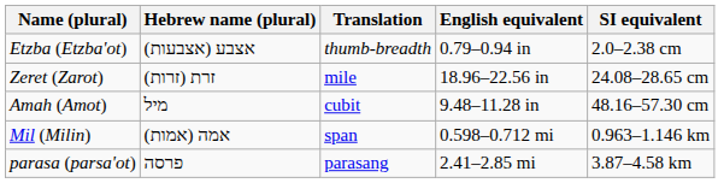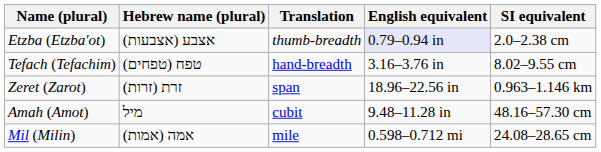Etzba (Etzba'ot) | English equivalent: no background -> lavender background
+ row: Tefach (Tefachim) | (טפח (טפחים | hand-breadth | 3.16–3.76 in | 8.02–9.55 cm
Zeret (Zarot) | Translation: mile -> span
Zeret (Zarot) | SI equivalent: 24.08–28.65 cm -> 0.963–1.146 km
Mil (Milin) | Translation: span -> mile
Mil (Milin) | SI equivalent: 0.963–1.146 km -> 24.08–28.65 cm
- row: parasa (parsa'ot) | פרסה | parasang | 2.41–2.85 mi | 3.87–4.58 km
